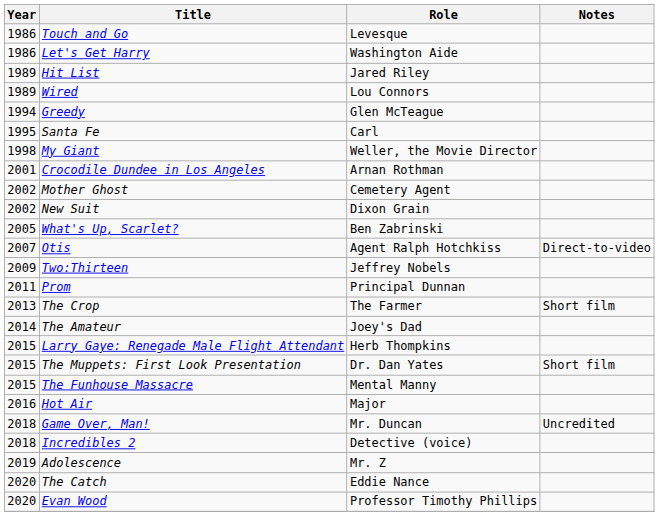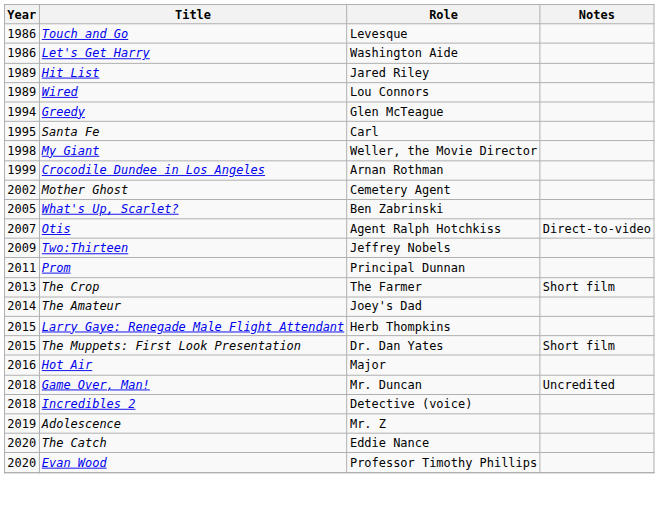Crocodile Dundee in Los Angeles | Year: 2001 -> 1999
- row: 2002 | New Suit | Dixon Grain
- row: 2015 | The Funhouse Massacre | Mental Manny
